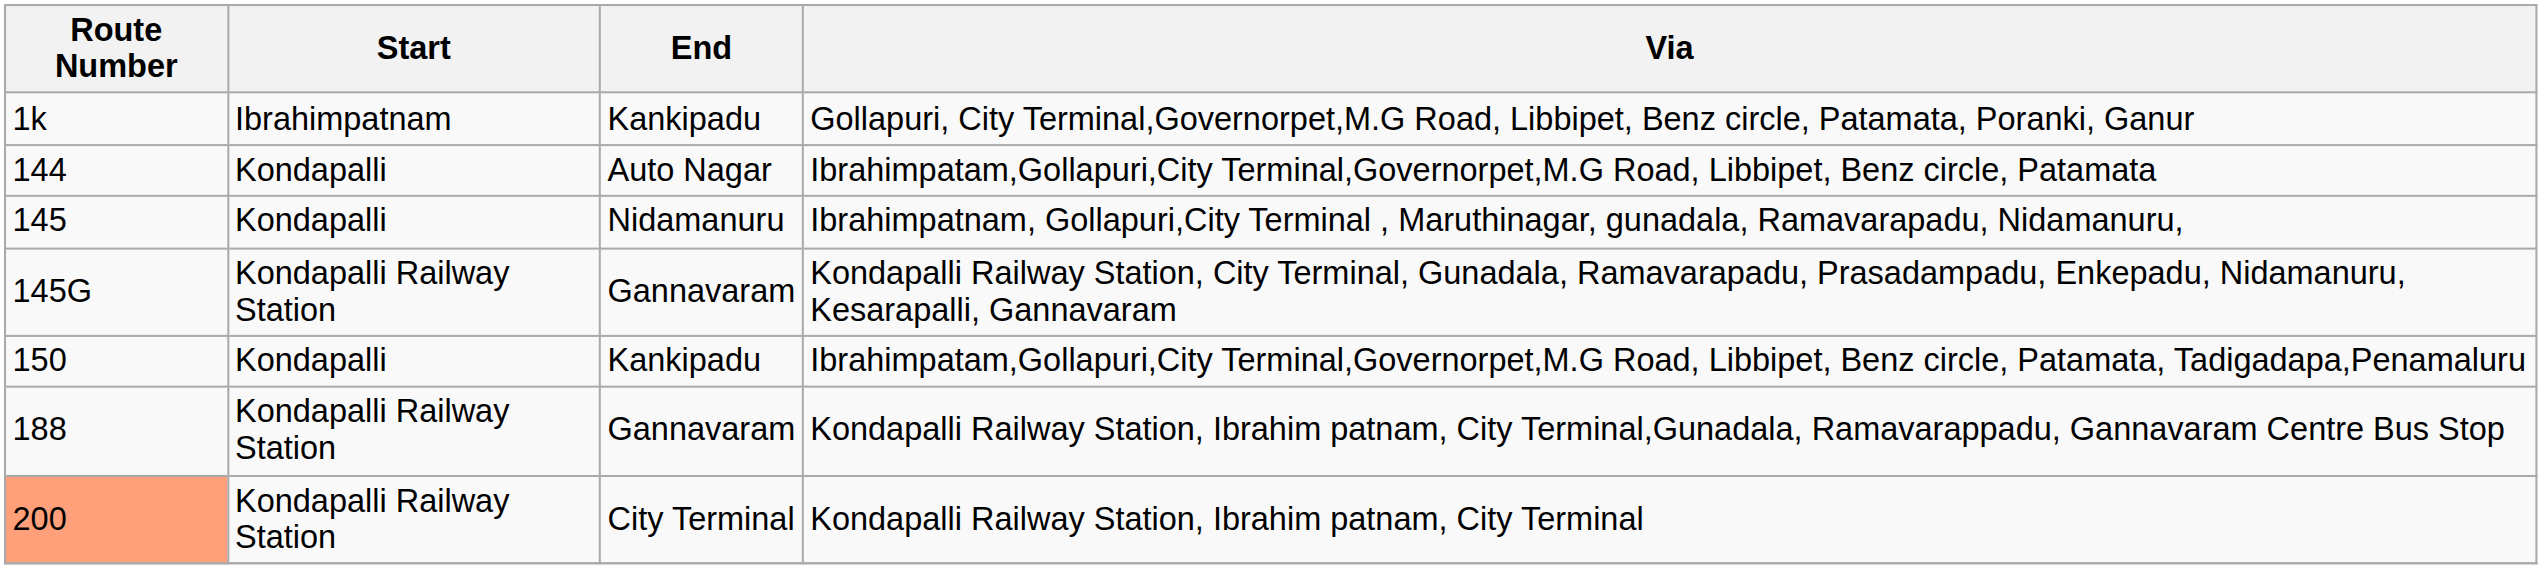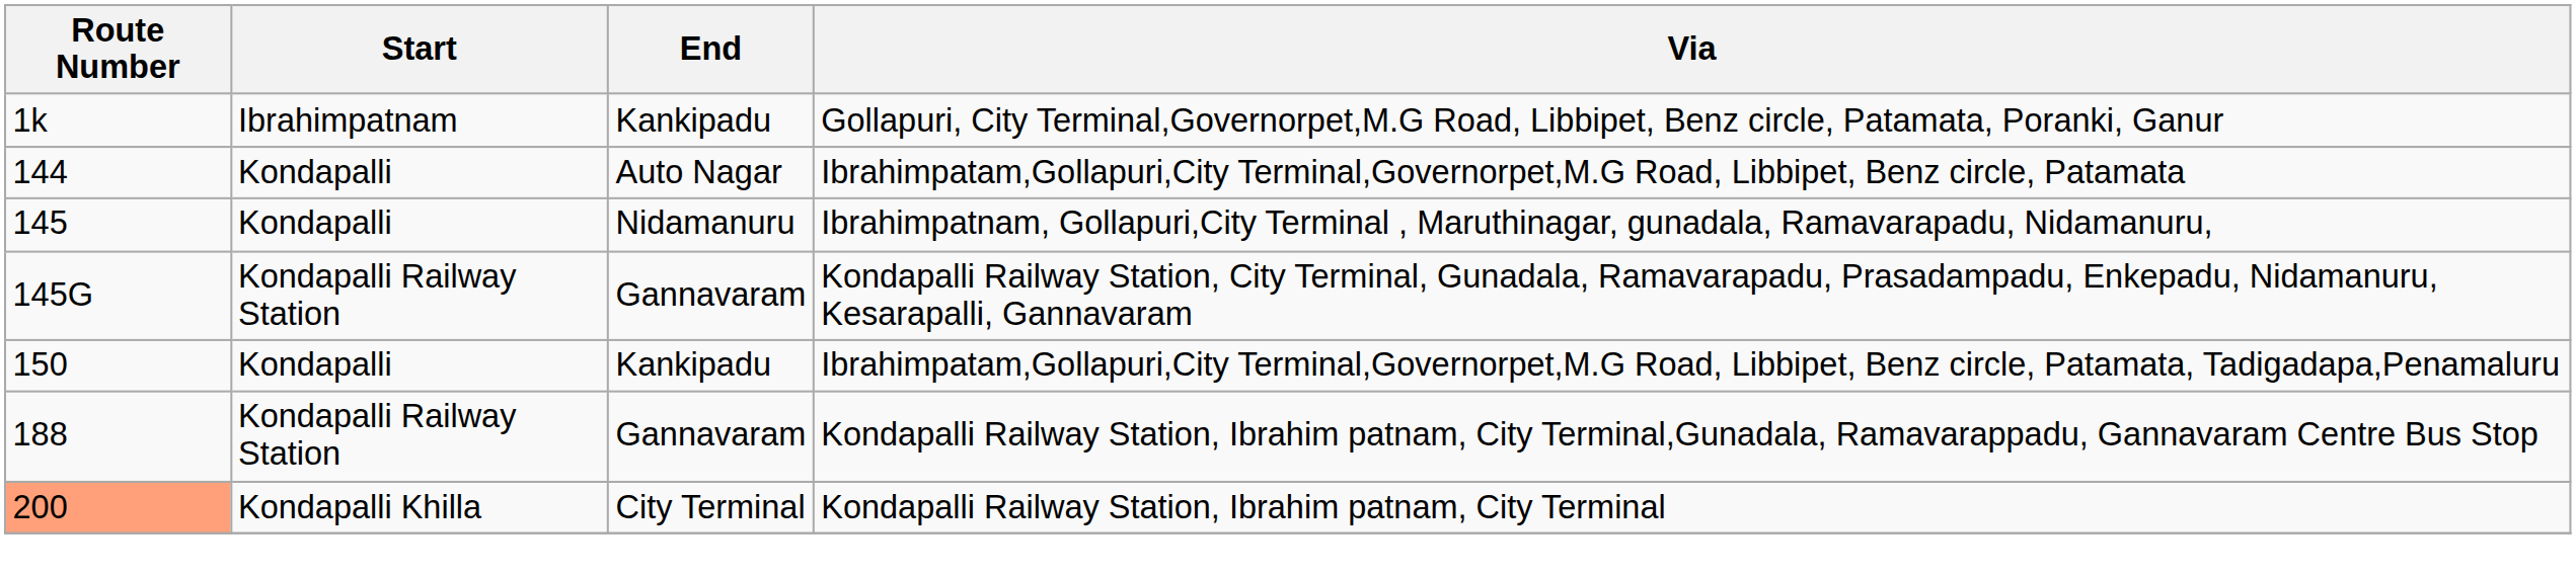Kondapalli Railway Station, Ibrahim patnam, City Terminal | Start: Kondapalli Railway Station -> Kondapalli Khilla
